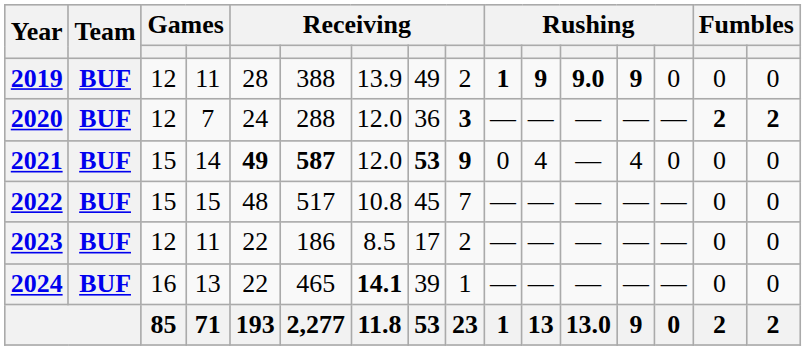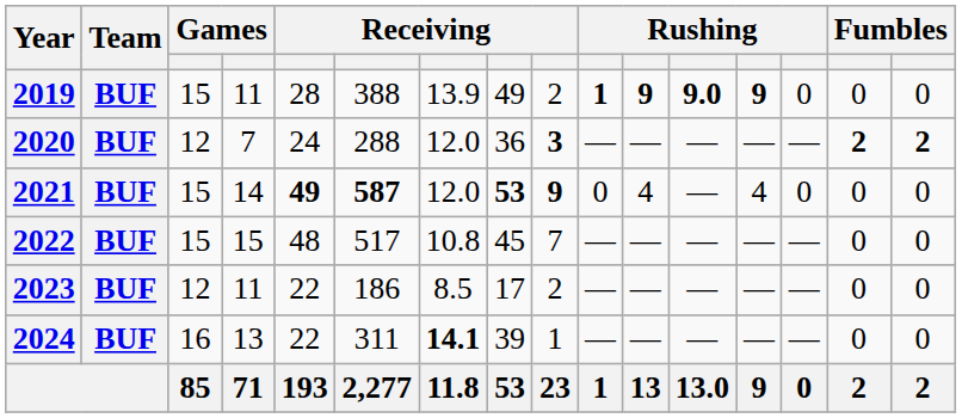2019 | column 3: 12 -> 15
2024 | column 6: 465 -> 311
